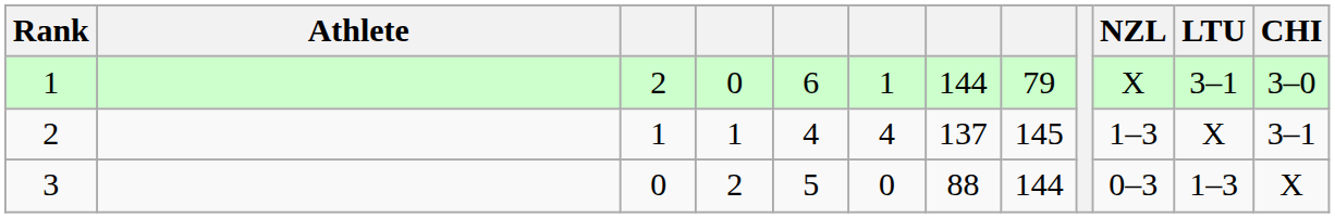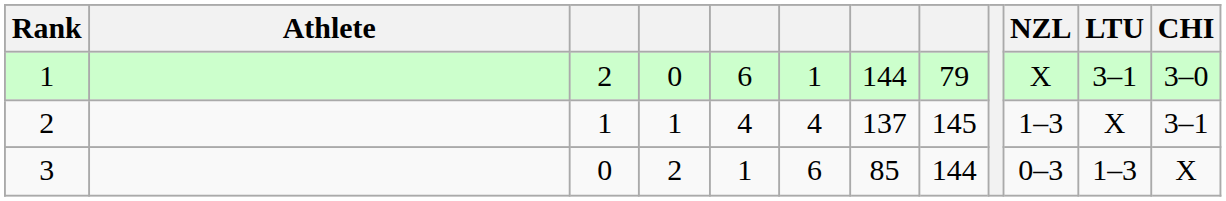3 | column 5: 5 -> 1
3 | column 6: 0 -> 6
3 | column 7: 88 -> 85
